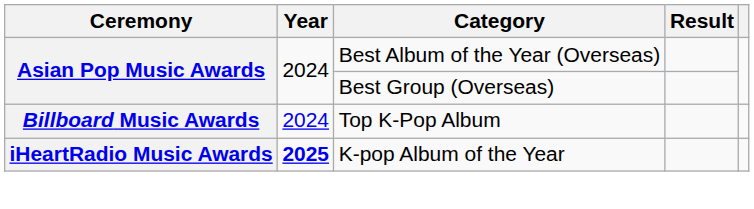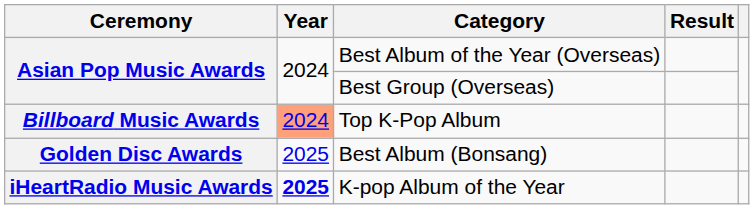Top K-Pop Album | Year: no background -> lightsalmon background
+ row: Golden Disc Awards | 2025 | Best Album (Bonsang)
